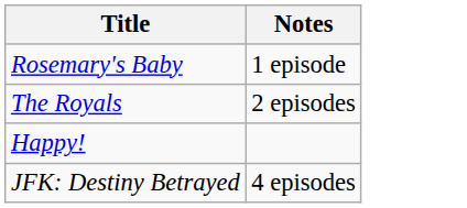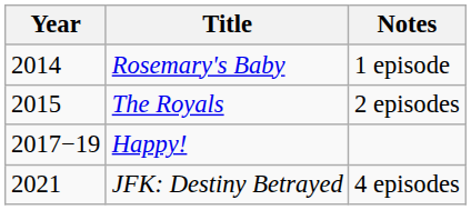+ column: Year | 2014 | 2015 | 2017−19 | 2021
